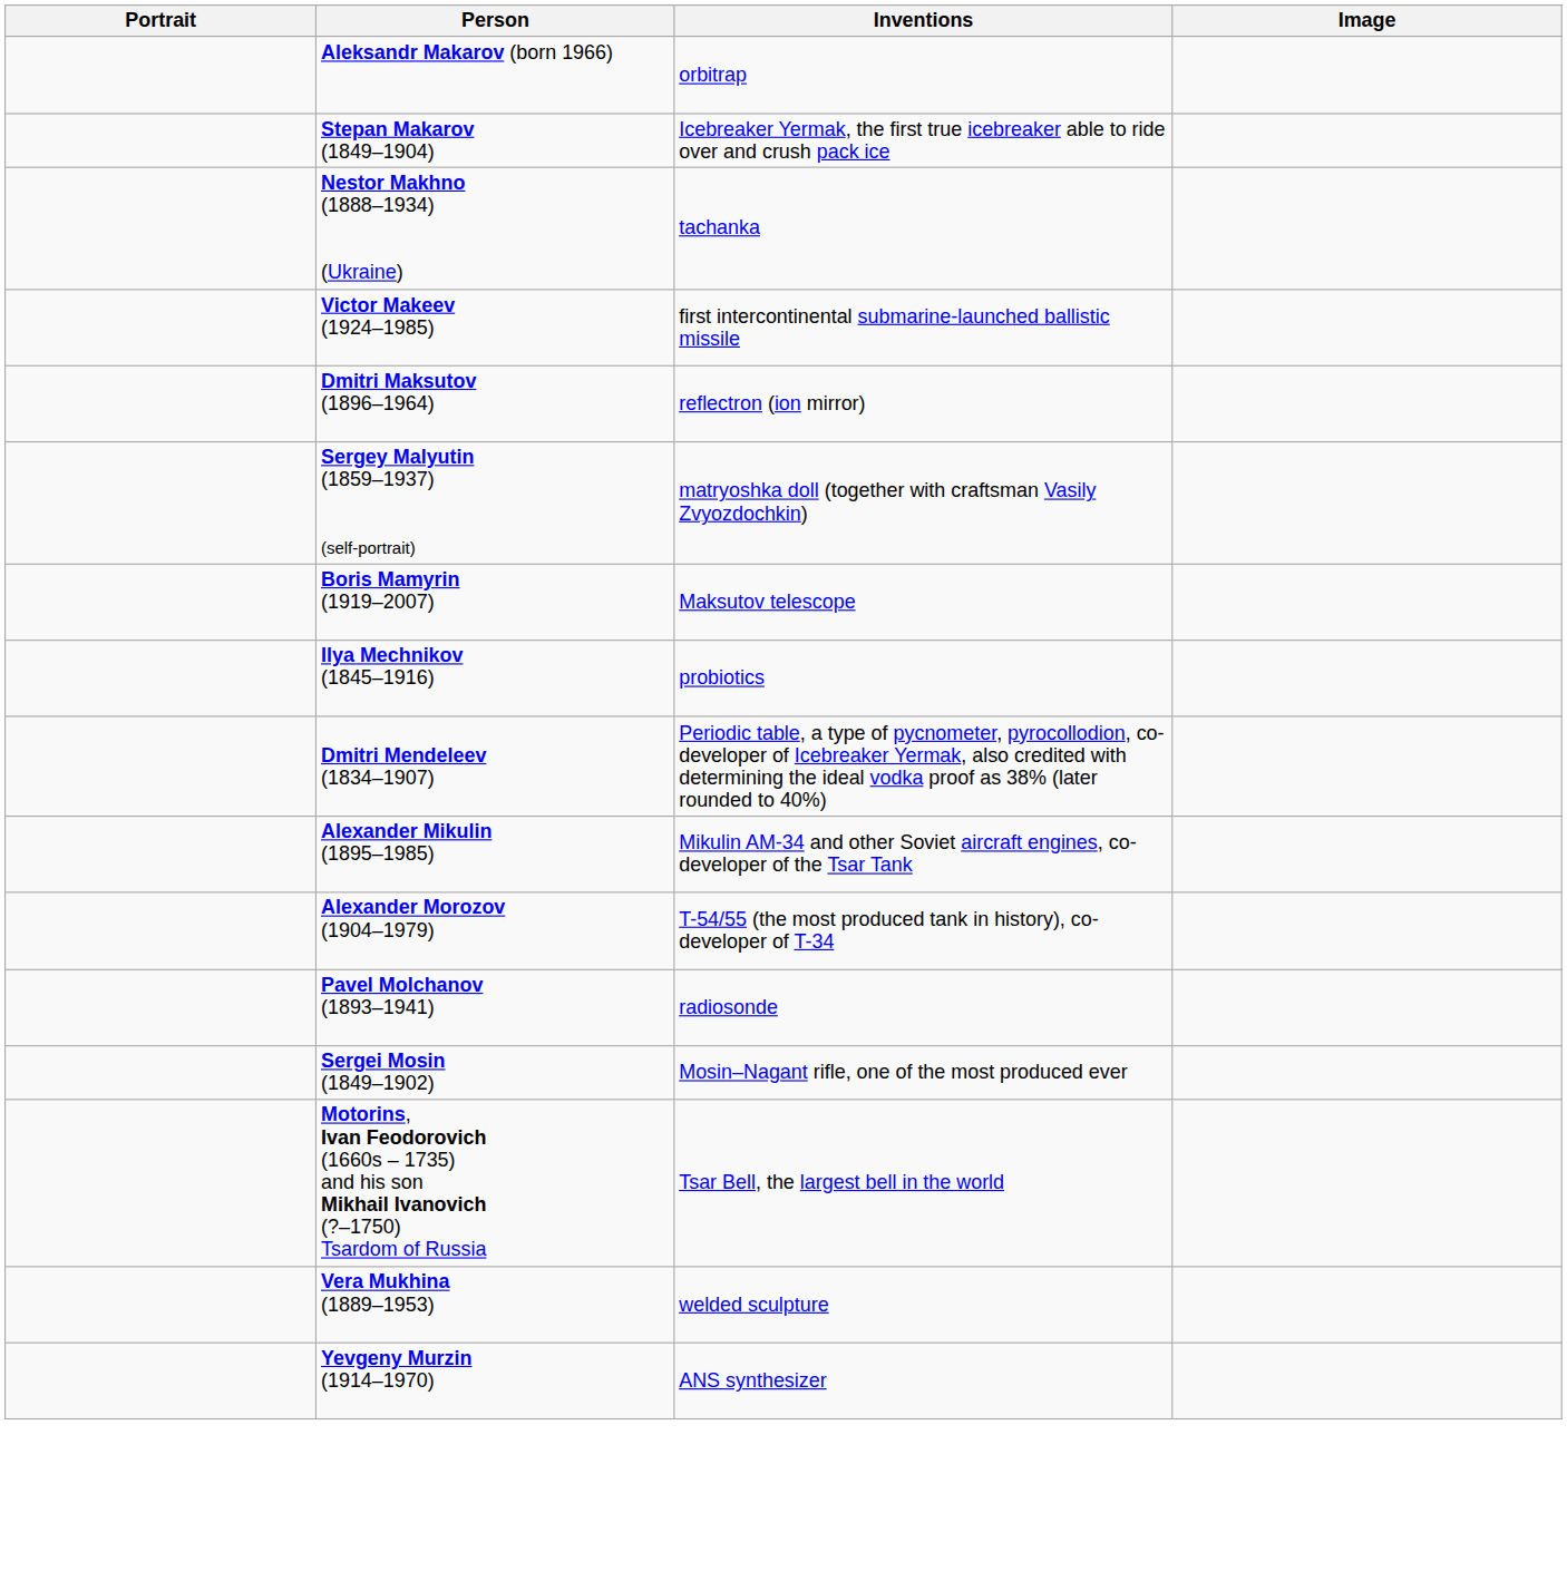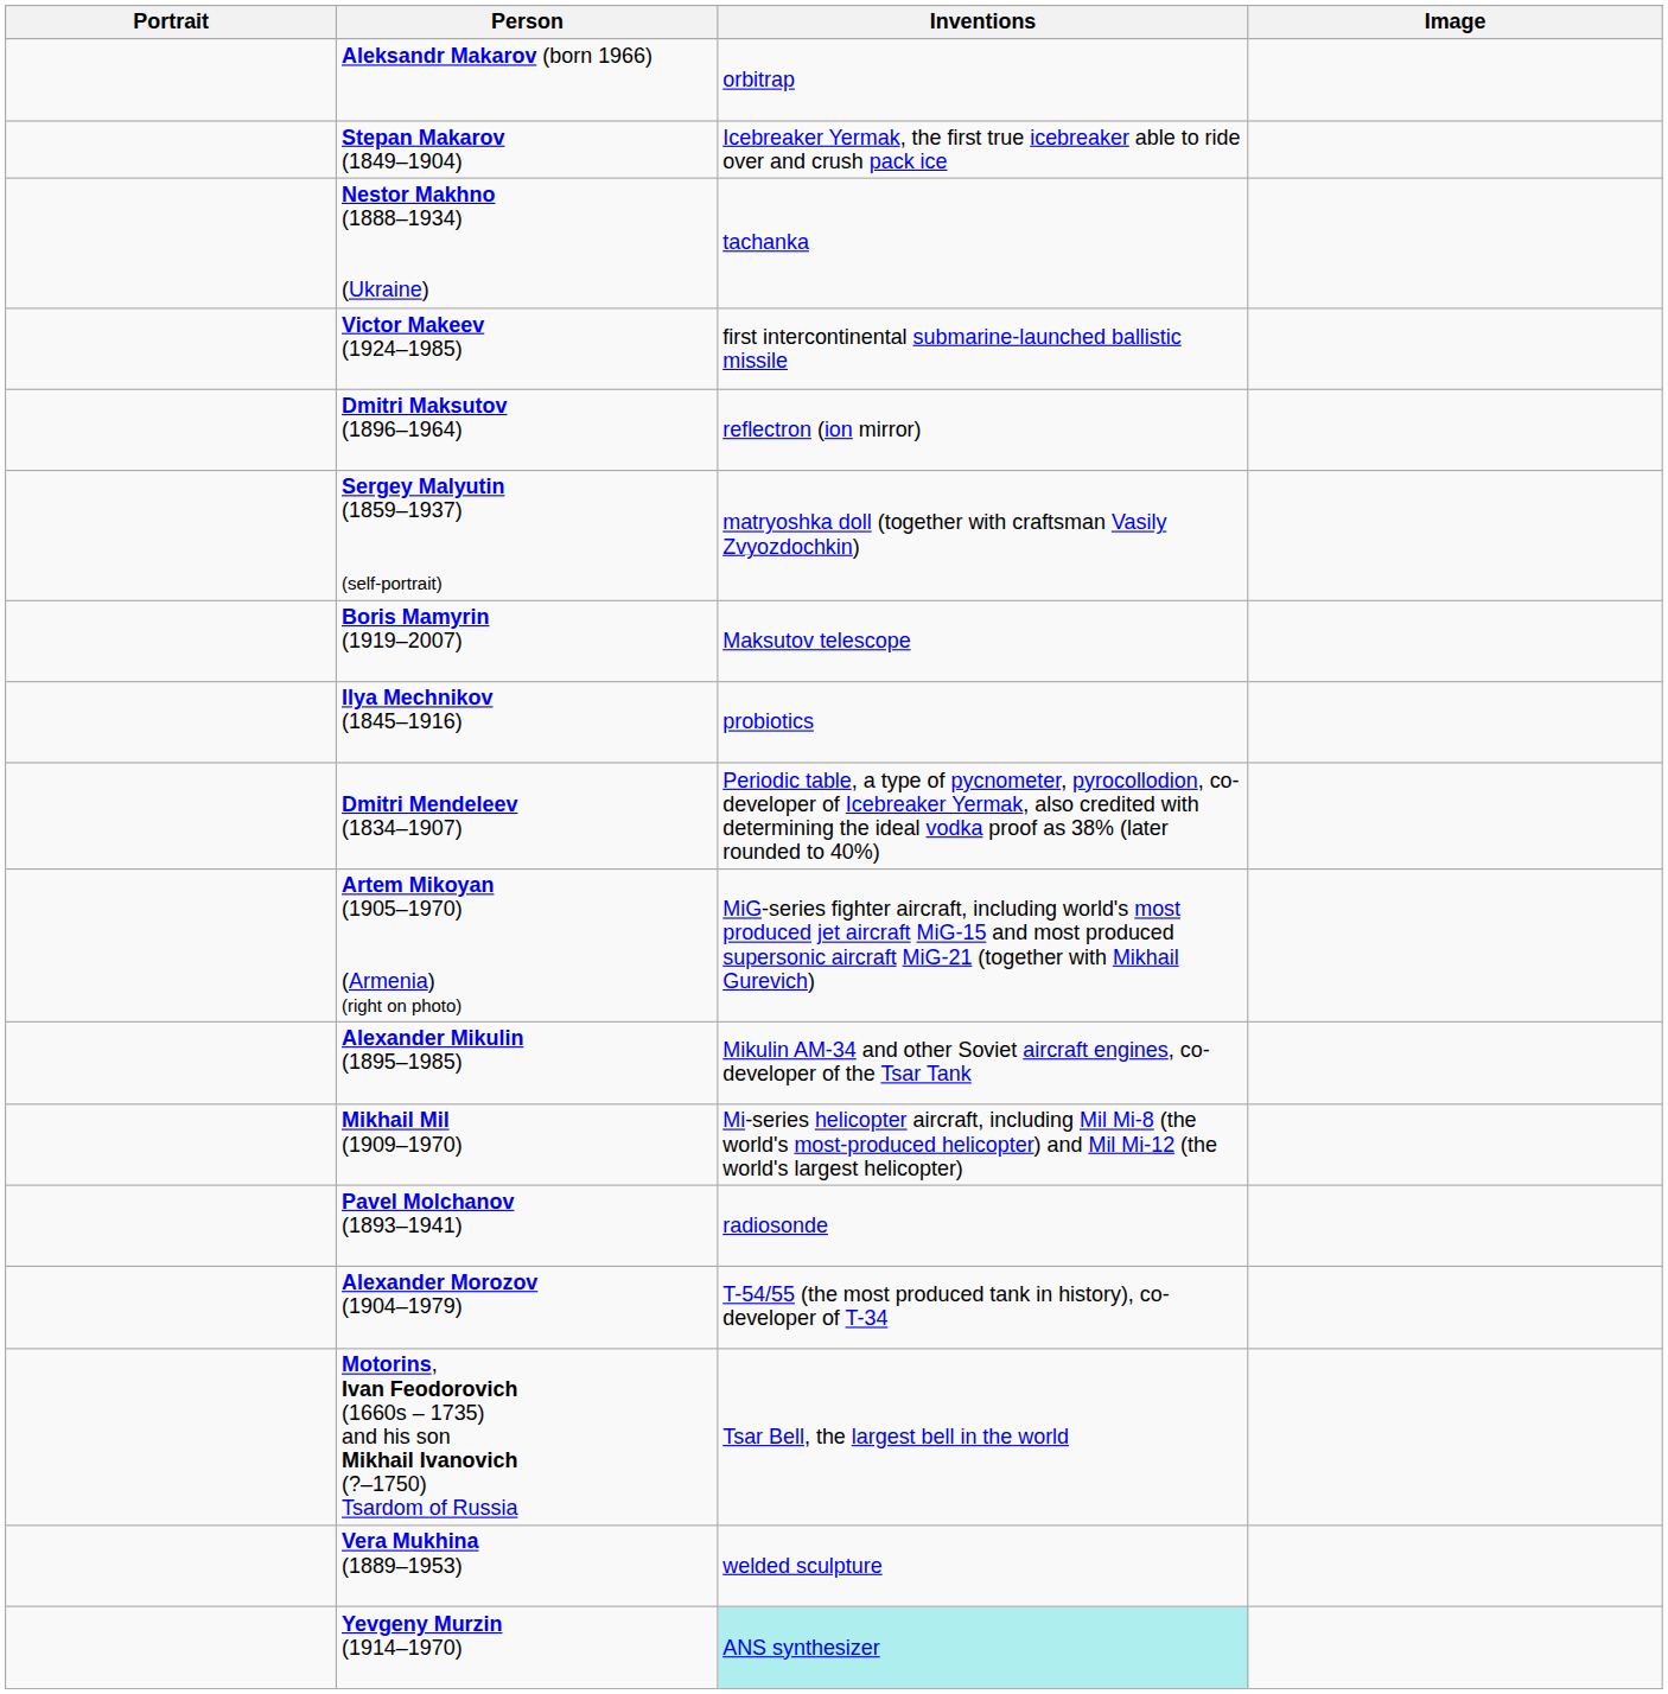+ row: Artem Mikoyan (1905–1970) (Armenia) (right on photo) | MiG-series fighter aircraft, including world's most produced jet aircraft MiG-15 and most produced supersonic aircraft MiG-21 (together with Mikhail Gurevich)
+ row: Mikhail Mil (1909–1970) | Mi-series helicopter aircraft, including Mil Mi-8 (the world's most-produced helicopter) and Mil Mi-12 (the world's largest helicopter)
rows swapped: Pavel Molchanov (1893–1941) <-> Alexander Morozov (1904–1979)
- row: Sergei Mosin (1849–1902) | Mosin–Nagant rifle, one of the most produced ever
Yevgeny Murzin (1914–1970) | Inventions: no background -> paleturquoise background
